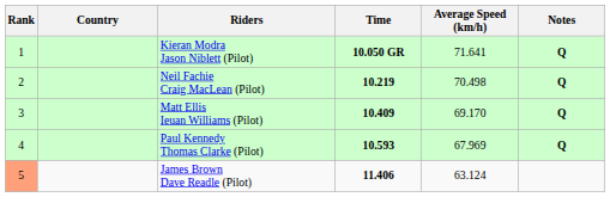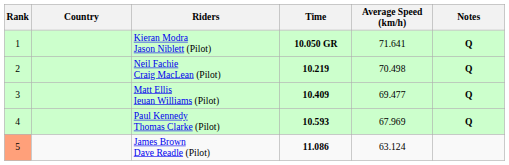Matt Ellis Ieuan Williams (Pilot) | Average Speed (km/h): 69.170 -> 69.477
James Brown Dave Readle (Pilot) | Time: 11.406 -> 11.086
